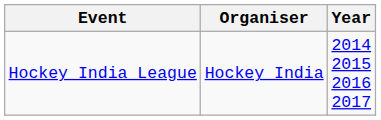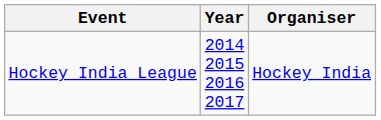columns swapped: Year <-> Organiser
